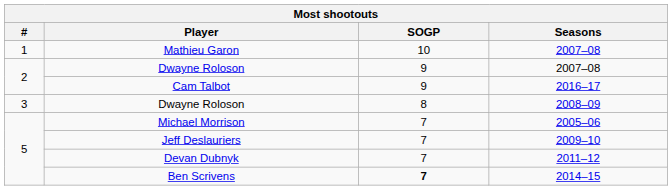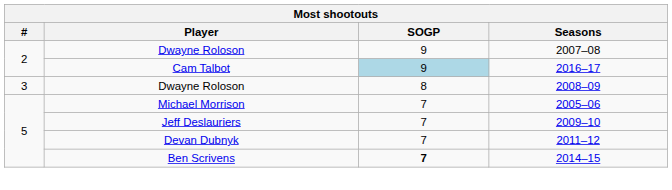- row: 1 | Mathieu Garon | 10 | 2007–08
Cam Talbot | SOGP: no background -> lightblue background
